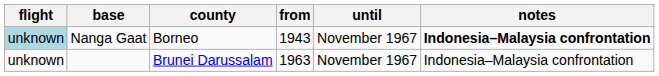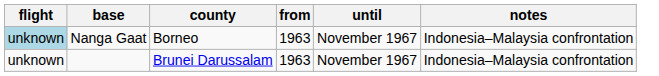Nanga Gaat | from: 1943 -> 1963
Nanga Gaat | notes: bold -> normal
